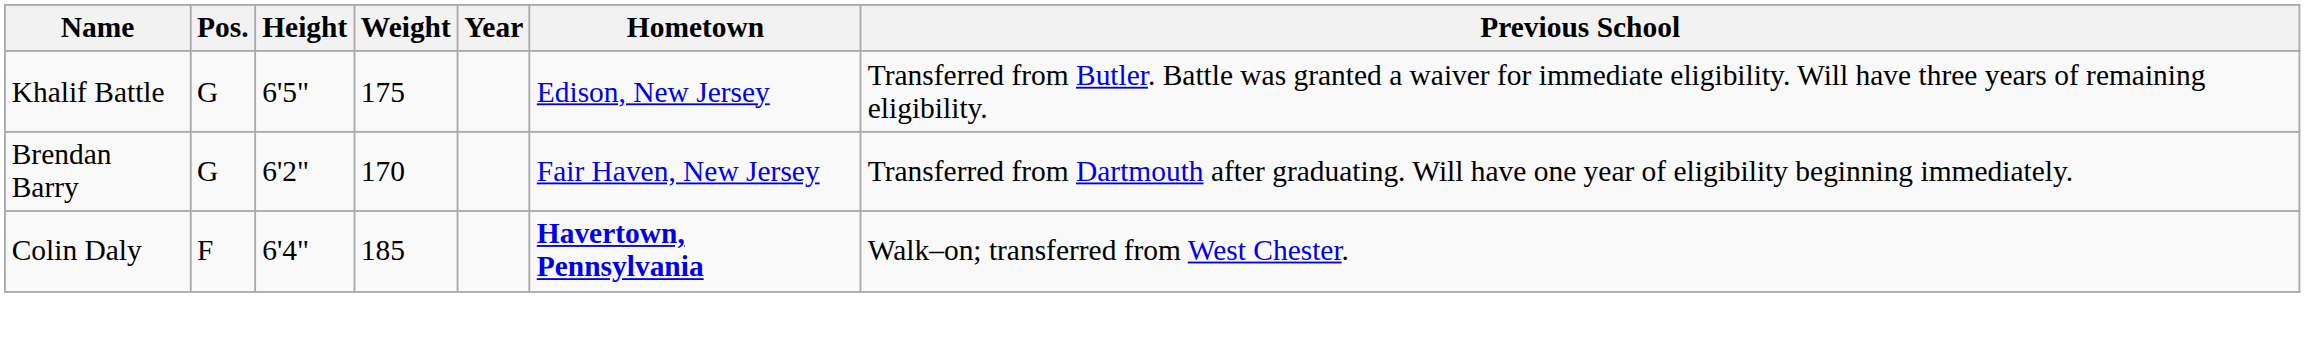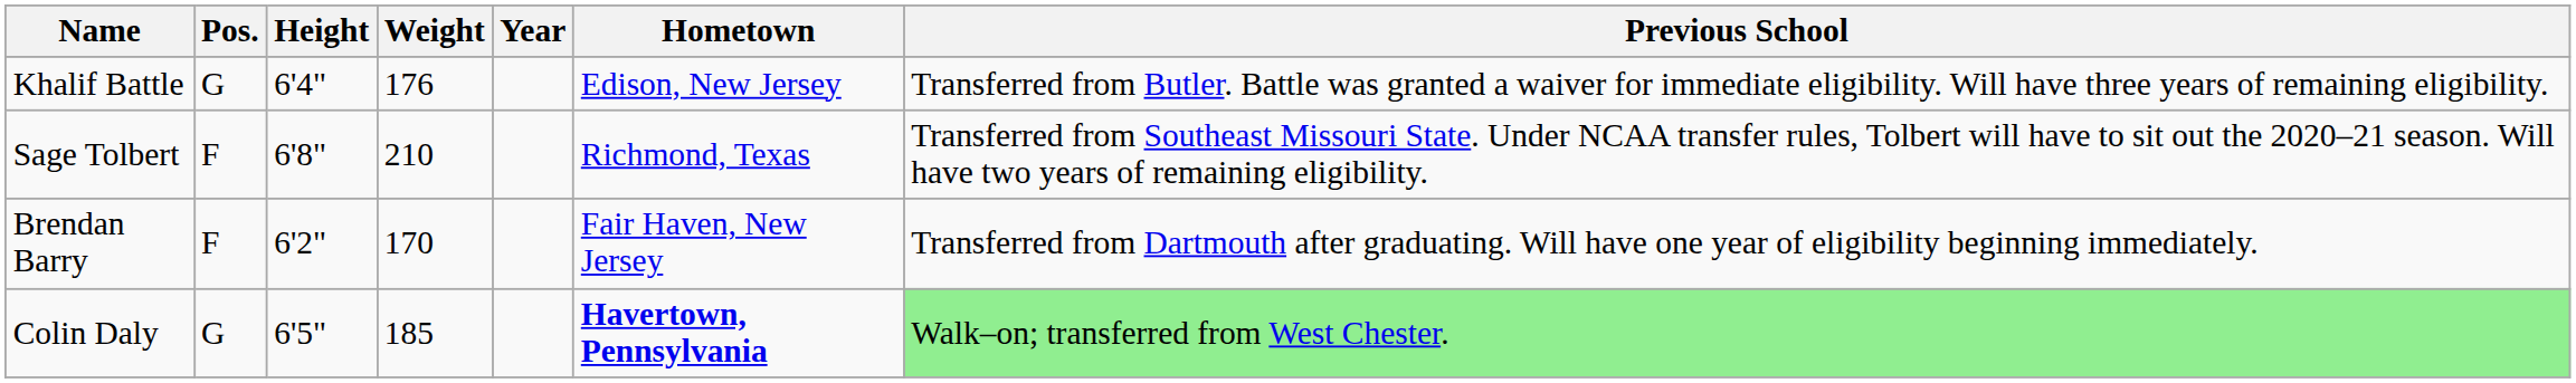Khalif Battle | Height: 6'5" -> 6'4"
Khalif Battle | Weight: 175 -> 176
+ row: Sage Tolbert | F | 6'8" | 210 | Richmond, Texas | Transferred from Southeast Missouri State. Under NCAA transfer rules, Tolbert will have to sit out the 2020–21 season. Will have two years of remaining eligibility.
Brendan Barry | Pos.: G -> F
Colin Daly | Pos.: F -> G
Colin Daly | Height: 6'4" -> 6'5"
Colin Daly | Previous School: no background -> lightgreen background
